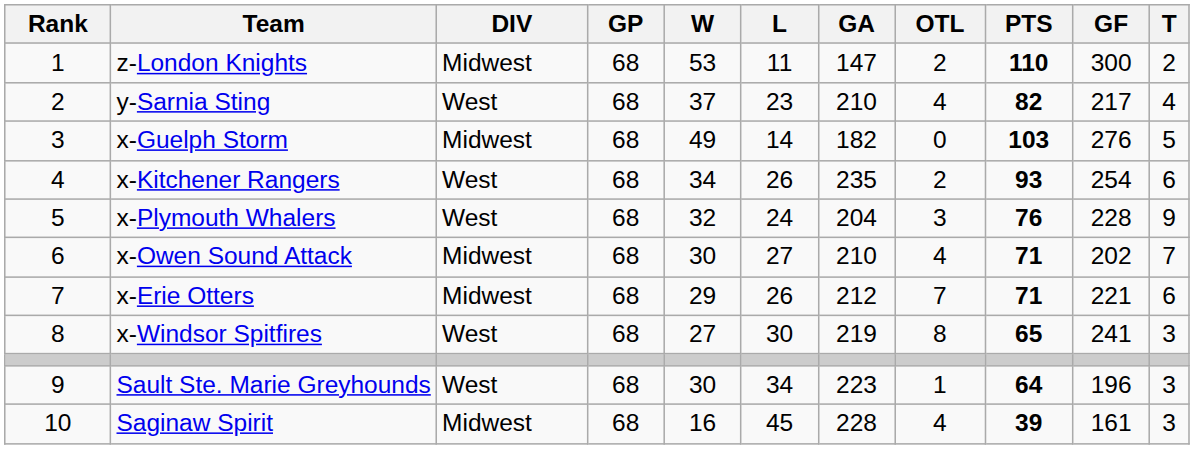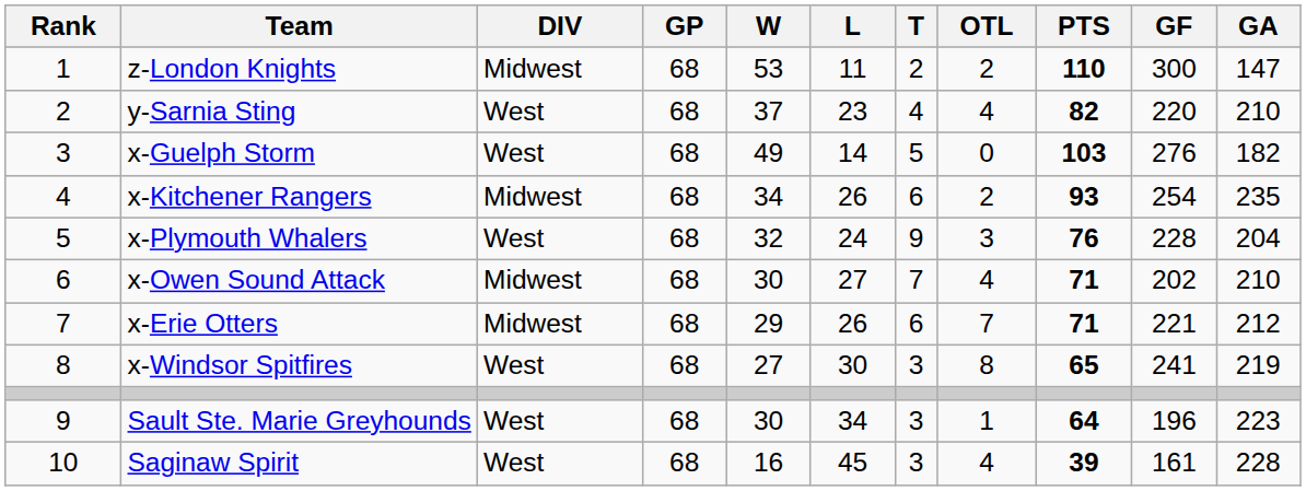columns swapped: T <-> GA
y-Sarnia Sting | GF: 217 -> 220
x-Guelph Storm | DIV: Midwest -> West
x-Kitchener Rangers | DIV: West -> Midwest
Saginaw Spirit | DIV: Midwest -> West
